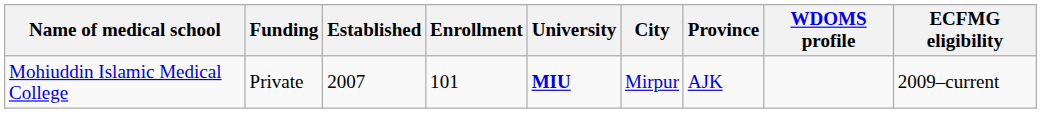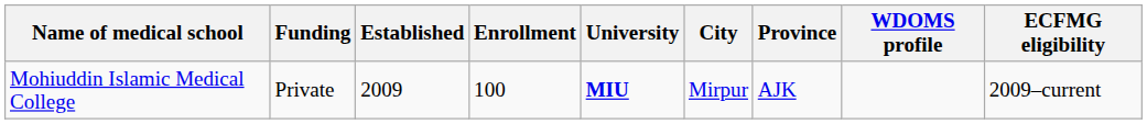Mohiuddin Islamic Medical College | Established: 2007 -> 2009
Mohiuddin Islamic Medical College | Enrollment: 101 -> 100
